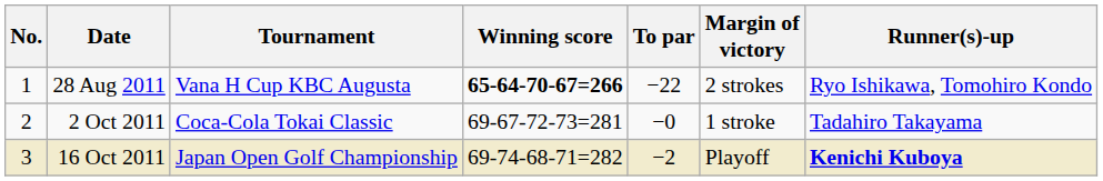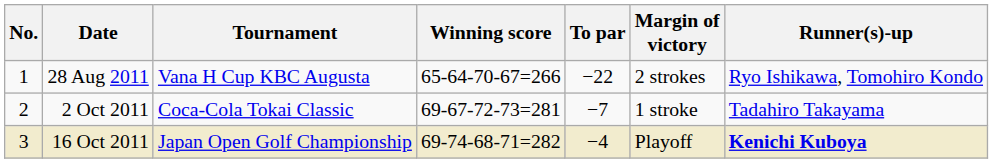28 Aug 2011 | Winning score: bold -> normal
2 Oct 2011 | To par: −0 -> −7
16 Oct 2011 | To par: −2 -> −4
